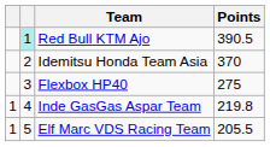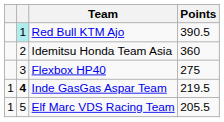Idemitsu Honda Team Asia | Points: 370 -> 360
Inde GasGas Aspar Team | column 2: normal -> bold
Inde GasGas Aspar Team | Points: 219.8 -> 219.5
